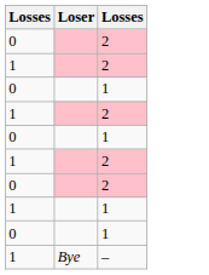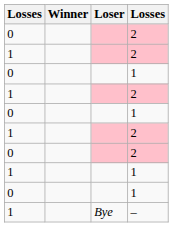+ column: Winner
